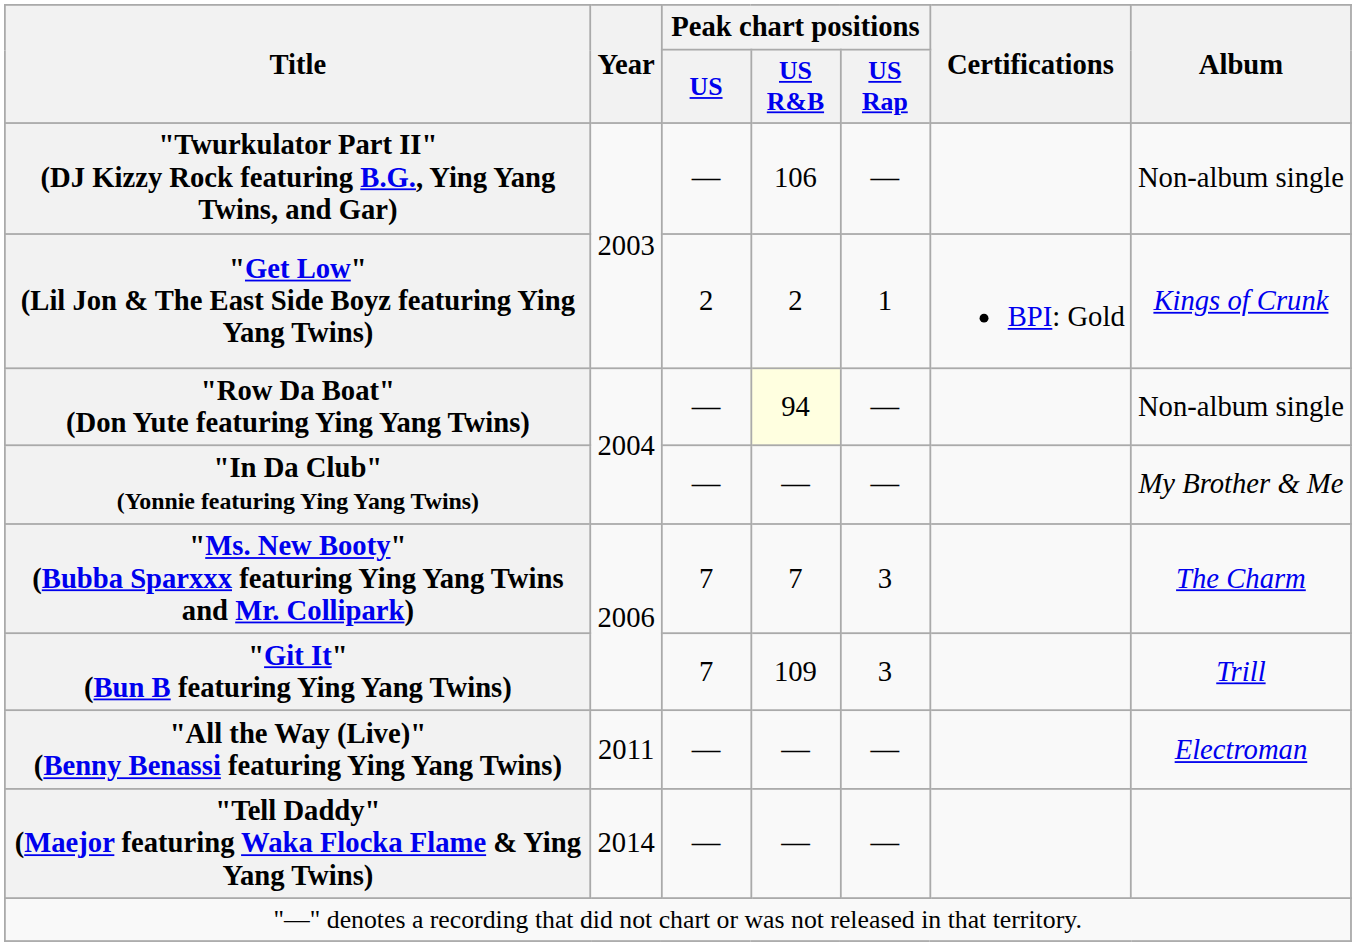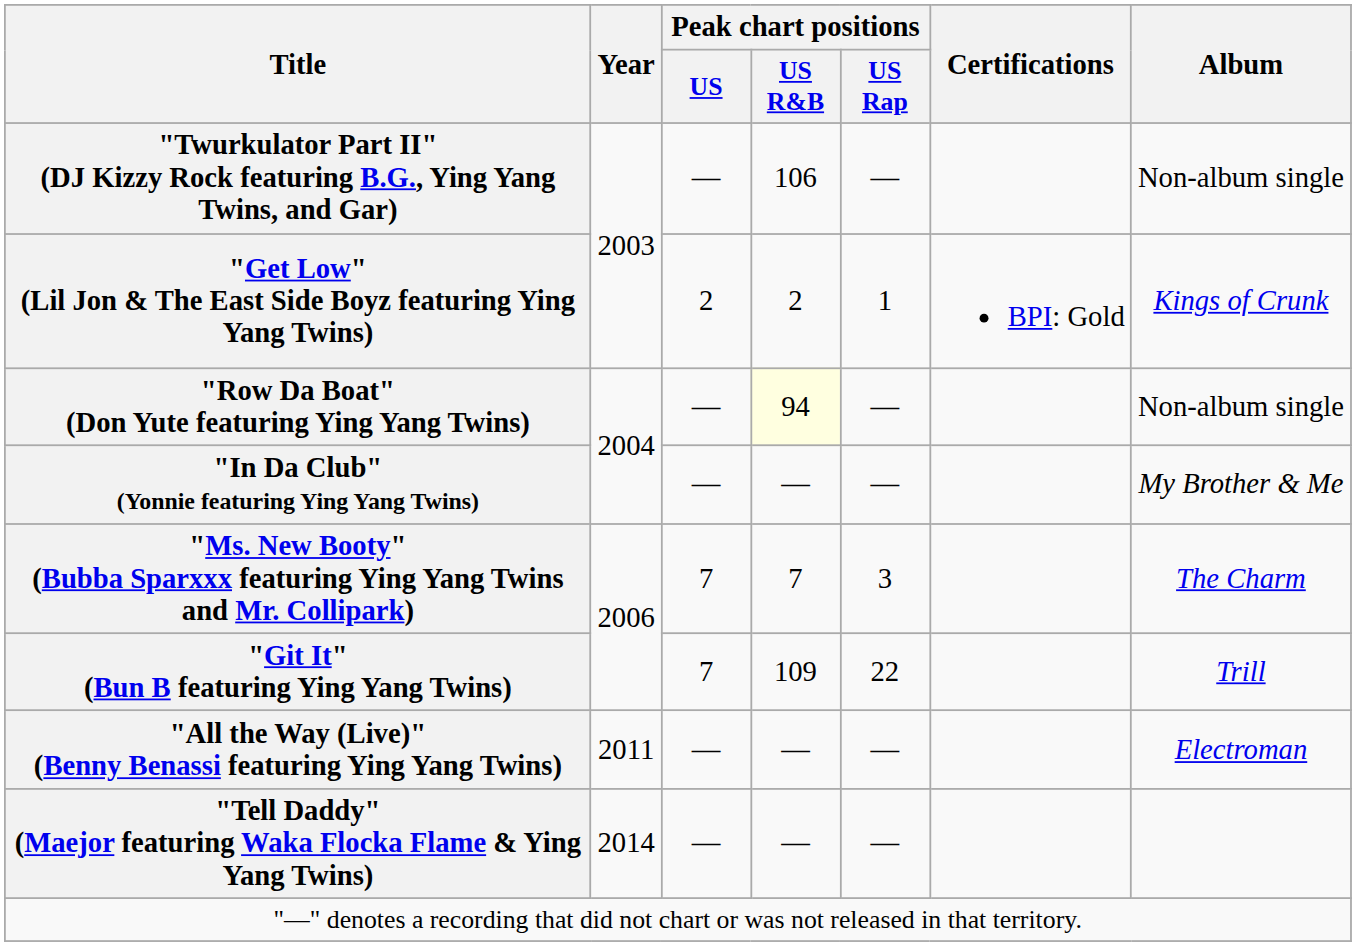"Git It" (Bun B featuring Ying Yang Twins) | Peak chart positions / US Rap: 3 -> 22
